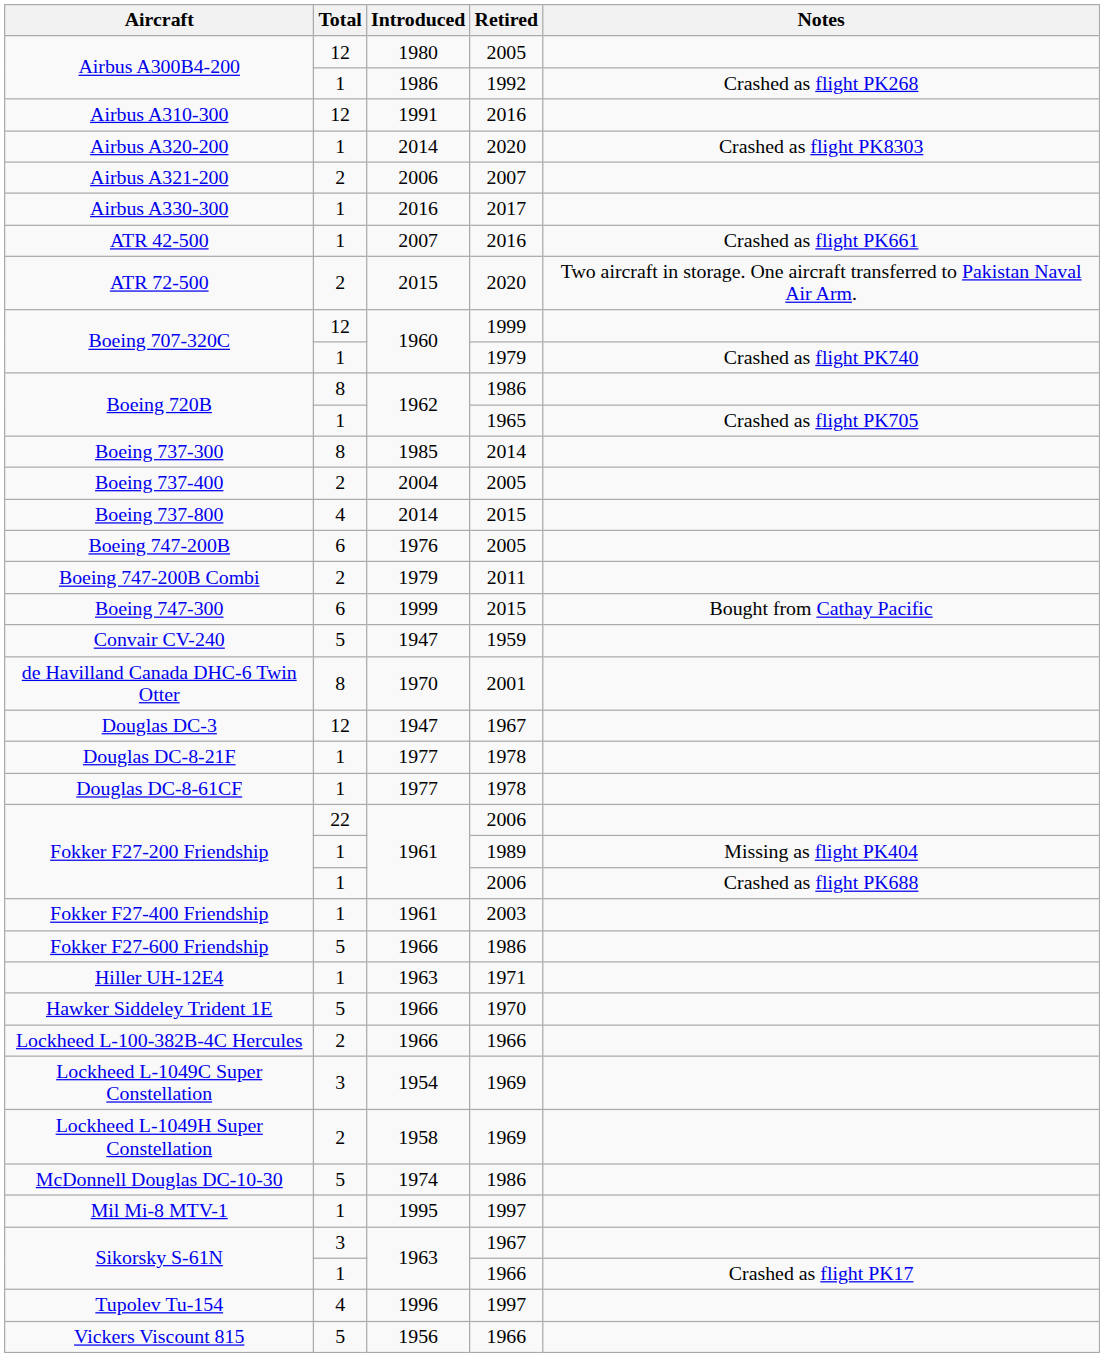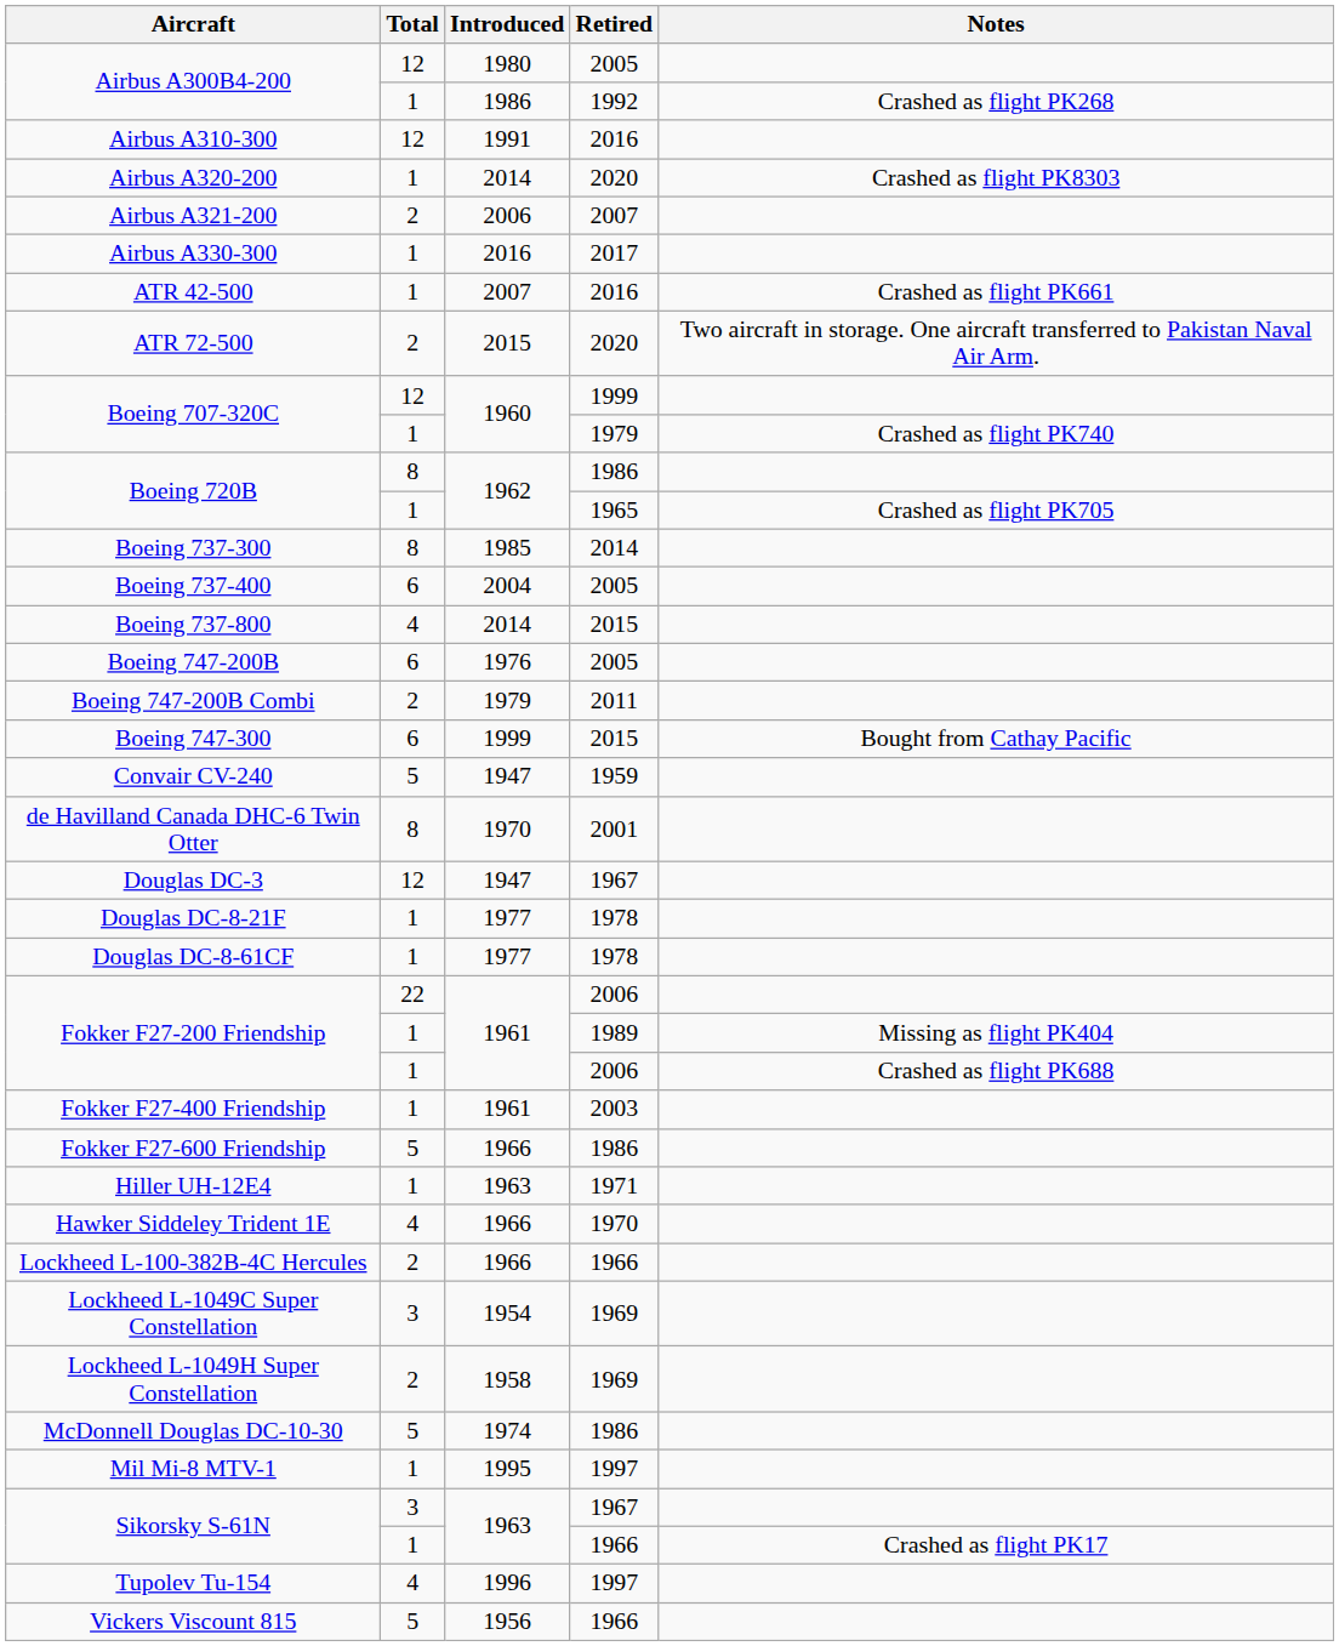Boeing 737-400 | Total: 2 -> 6
Hawker Siddeley Trident 1E | Total: 5 -> 4
